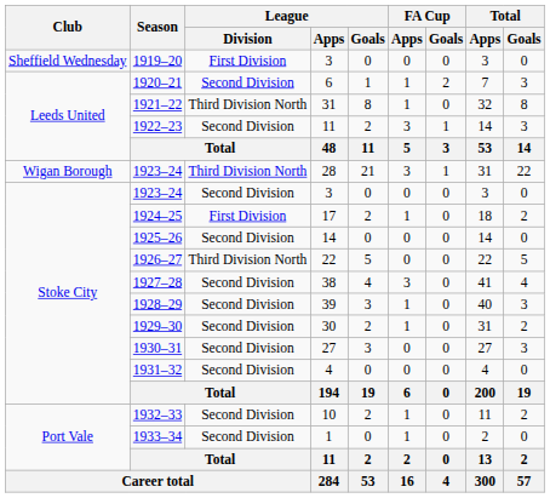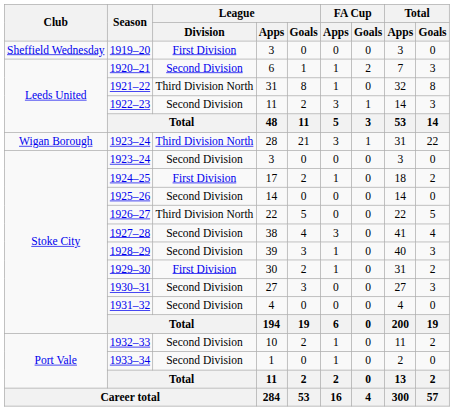1929–30 | League / Division: Second Division -> First Division
